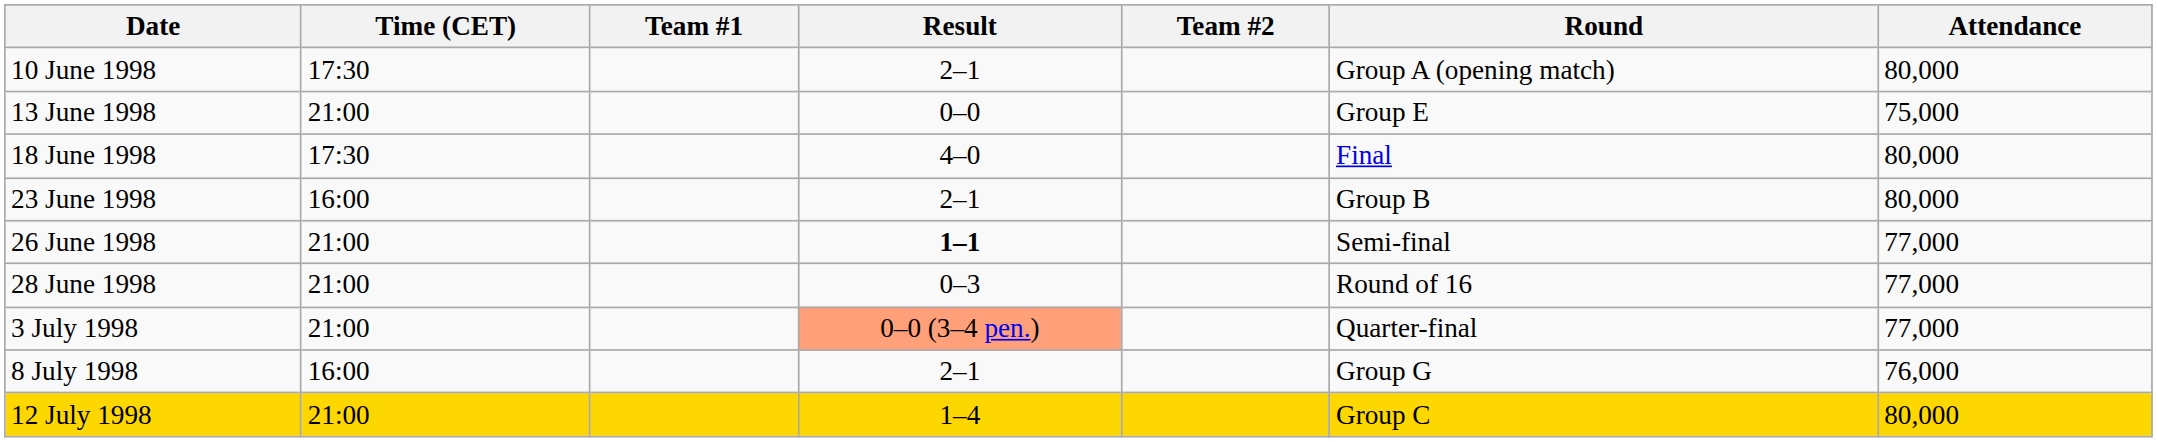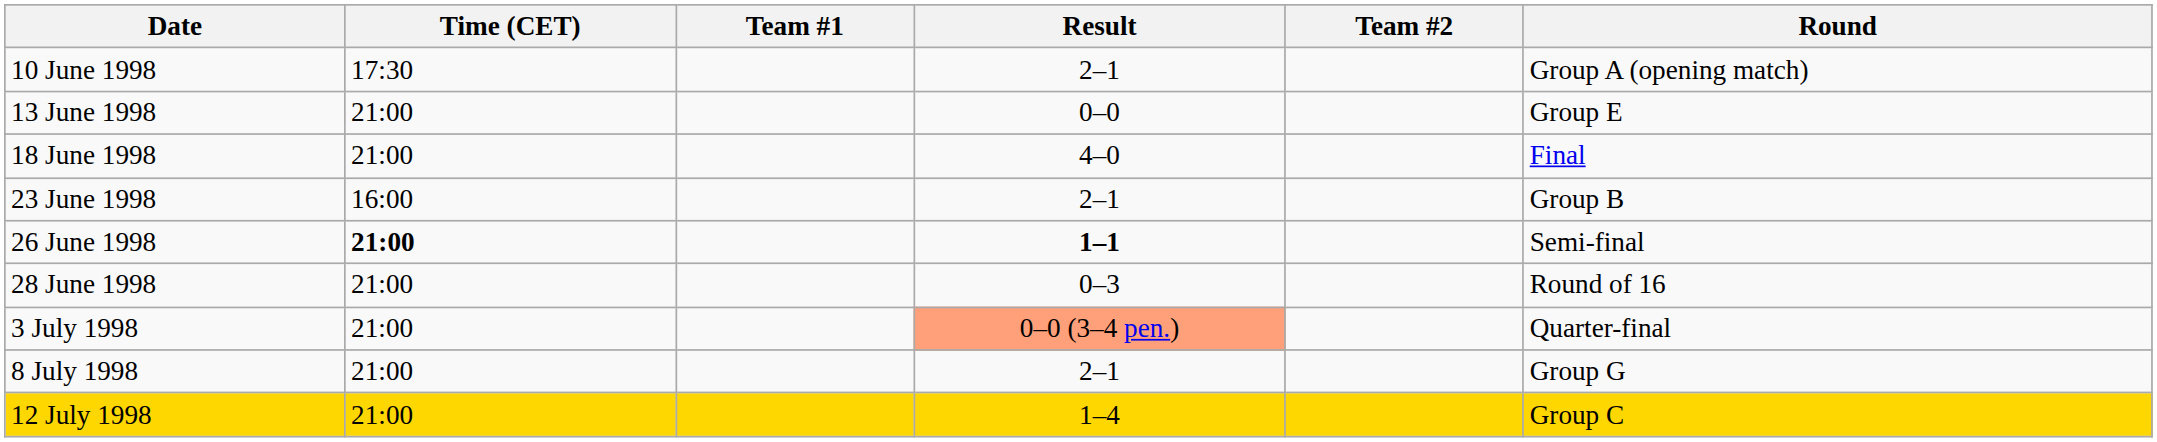- column: Attendance | 80,000 | 75,000 | 80,000 | 80,000 | 77,000 | 77,000 | 77,000 | 76,000 | 80,000
18 June 1998 | Time (CET): 17:30 -> 21:00
26 June 1998 | Time (CET): normal -> bold
8 July 1998 | Time (CET): 16:00 -> 21:00
